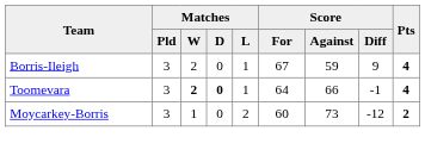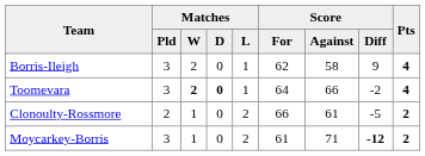Borris-Ileigh | Score / For: 67 -> 62
Borris-Ileigh | Score / Against: 59 -> 58
Toomevara | Score / Diff: -1 -> -2
+ row: Clonoulty-Rossmore | 2 | 1 | 0 | 2 | 66 | 61 | -5 | 2
Moycarkey-Borris | Score / For: 60 -> 61
Moycarkey-Borris | Score / Against: 73 -> 71
Moycarkey-Borris | Score / Diff: normal -> bold
